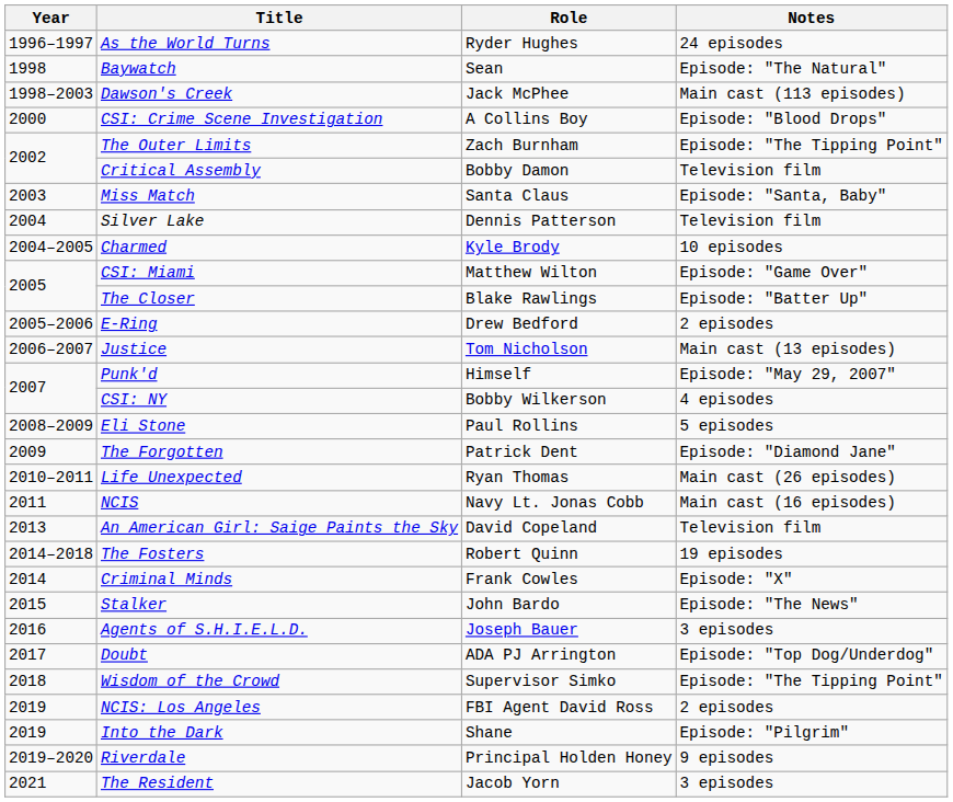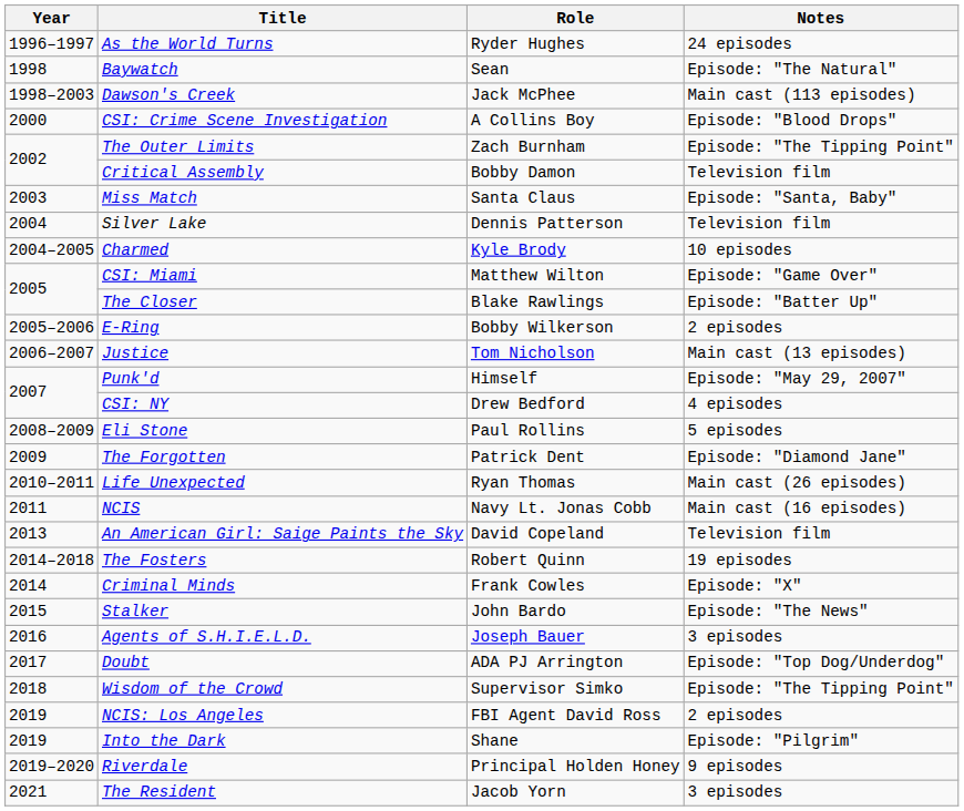E-Ring | Role: Drew Bedford -> Bobby Wilkerson
CSI: NY | Role: Bobby Wilkerson -> Drew Bedford
